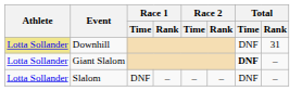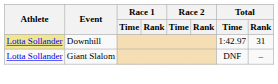Downhill | Total / Time: DNF -> 1:42.97
Giant Slalom | Total / Time: bold -> normal
- row: Lotta Sollander | Slalom | DNF | – | – | – | DNF | –
